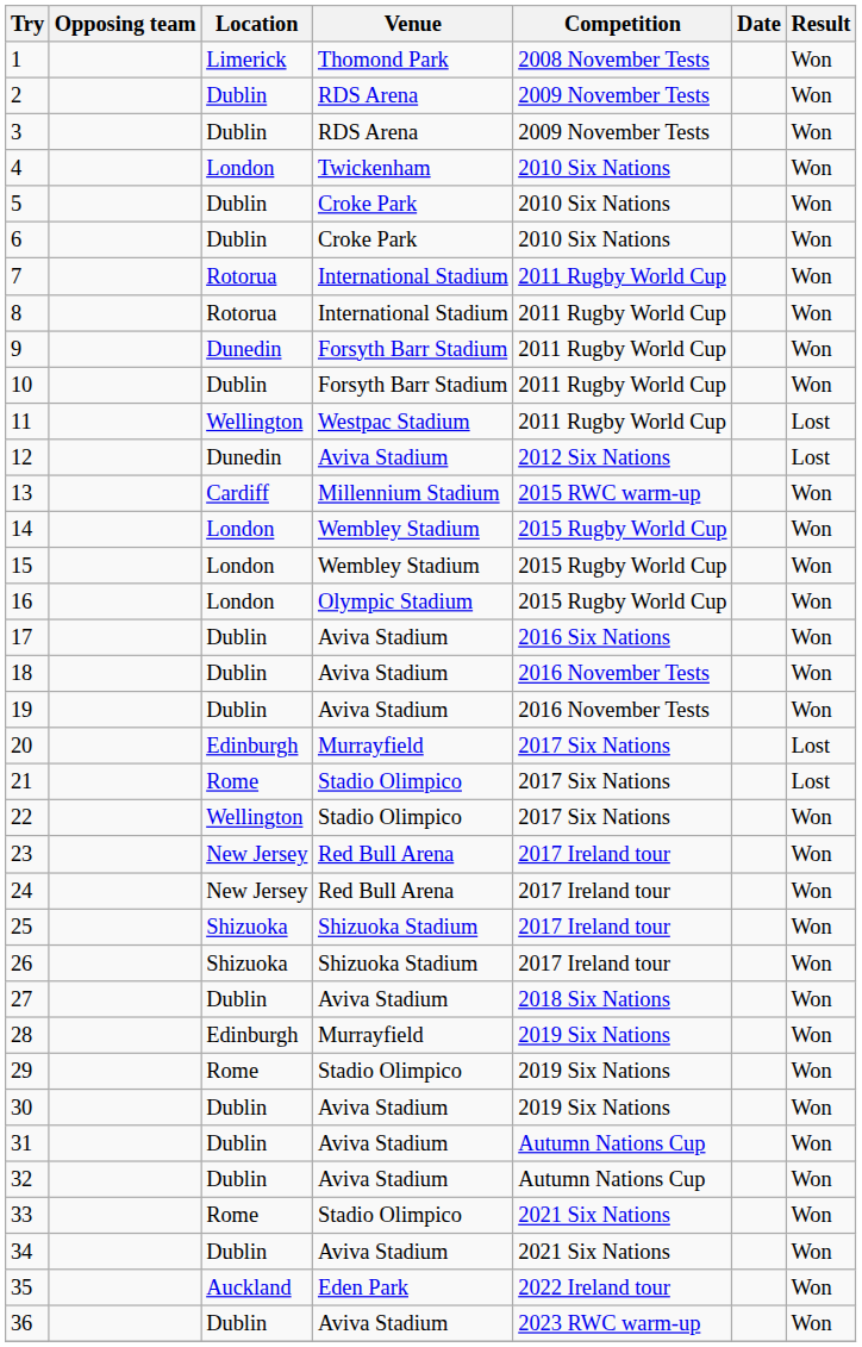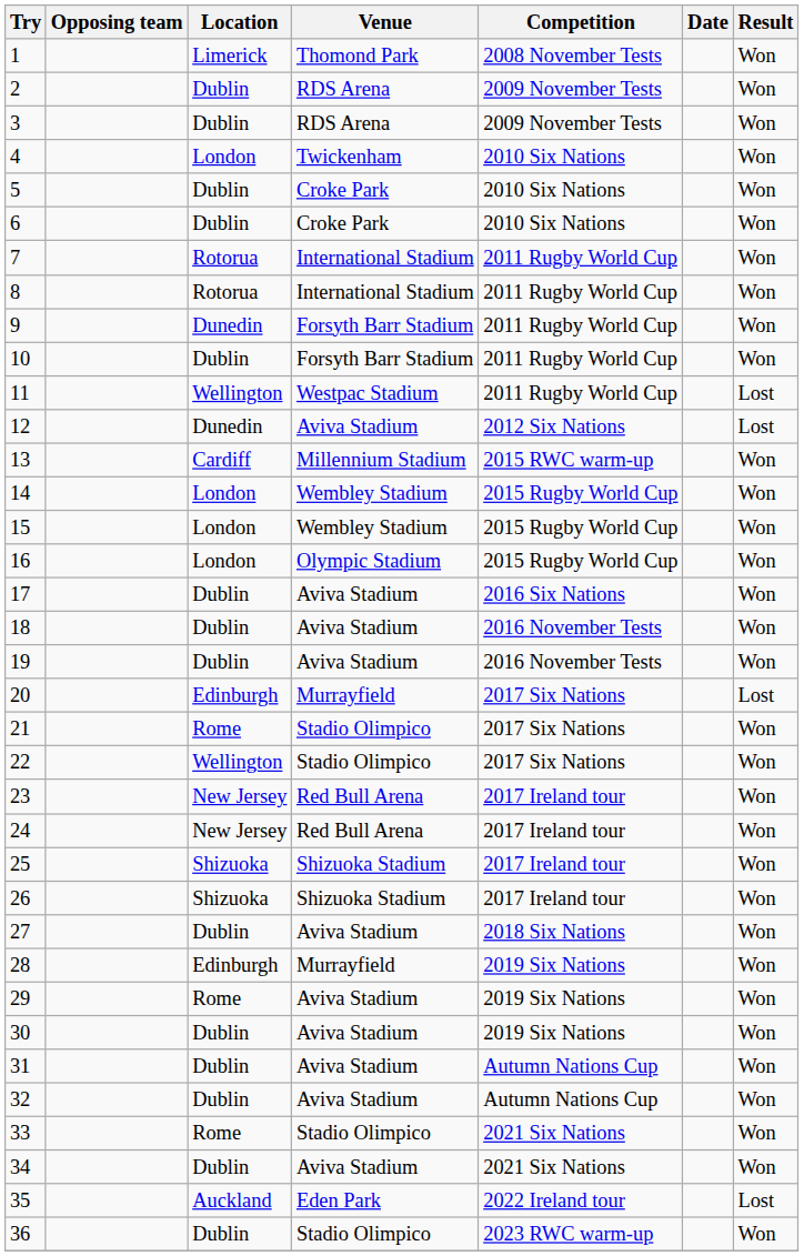21 | Result: Lost -> Won
29 | Venue: Stadio Olimpico -> Aviva Stadium
35 | Result: Won -> Lost
36 | Venue: Aviva Stadium -> Stadio Olimpico
